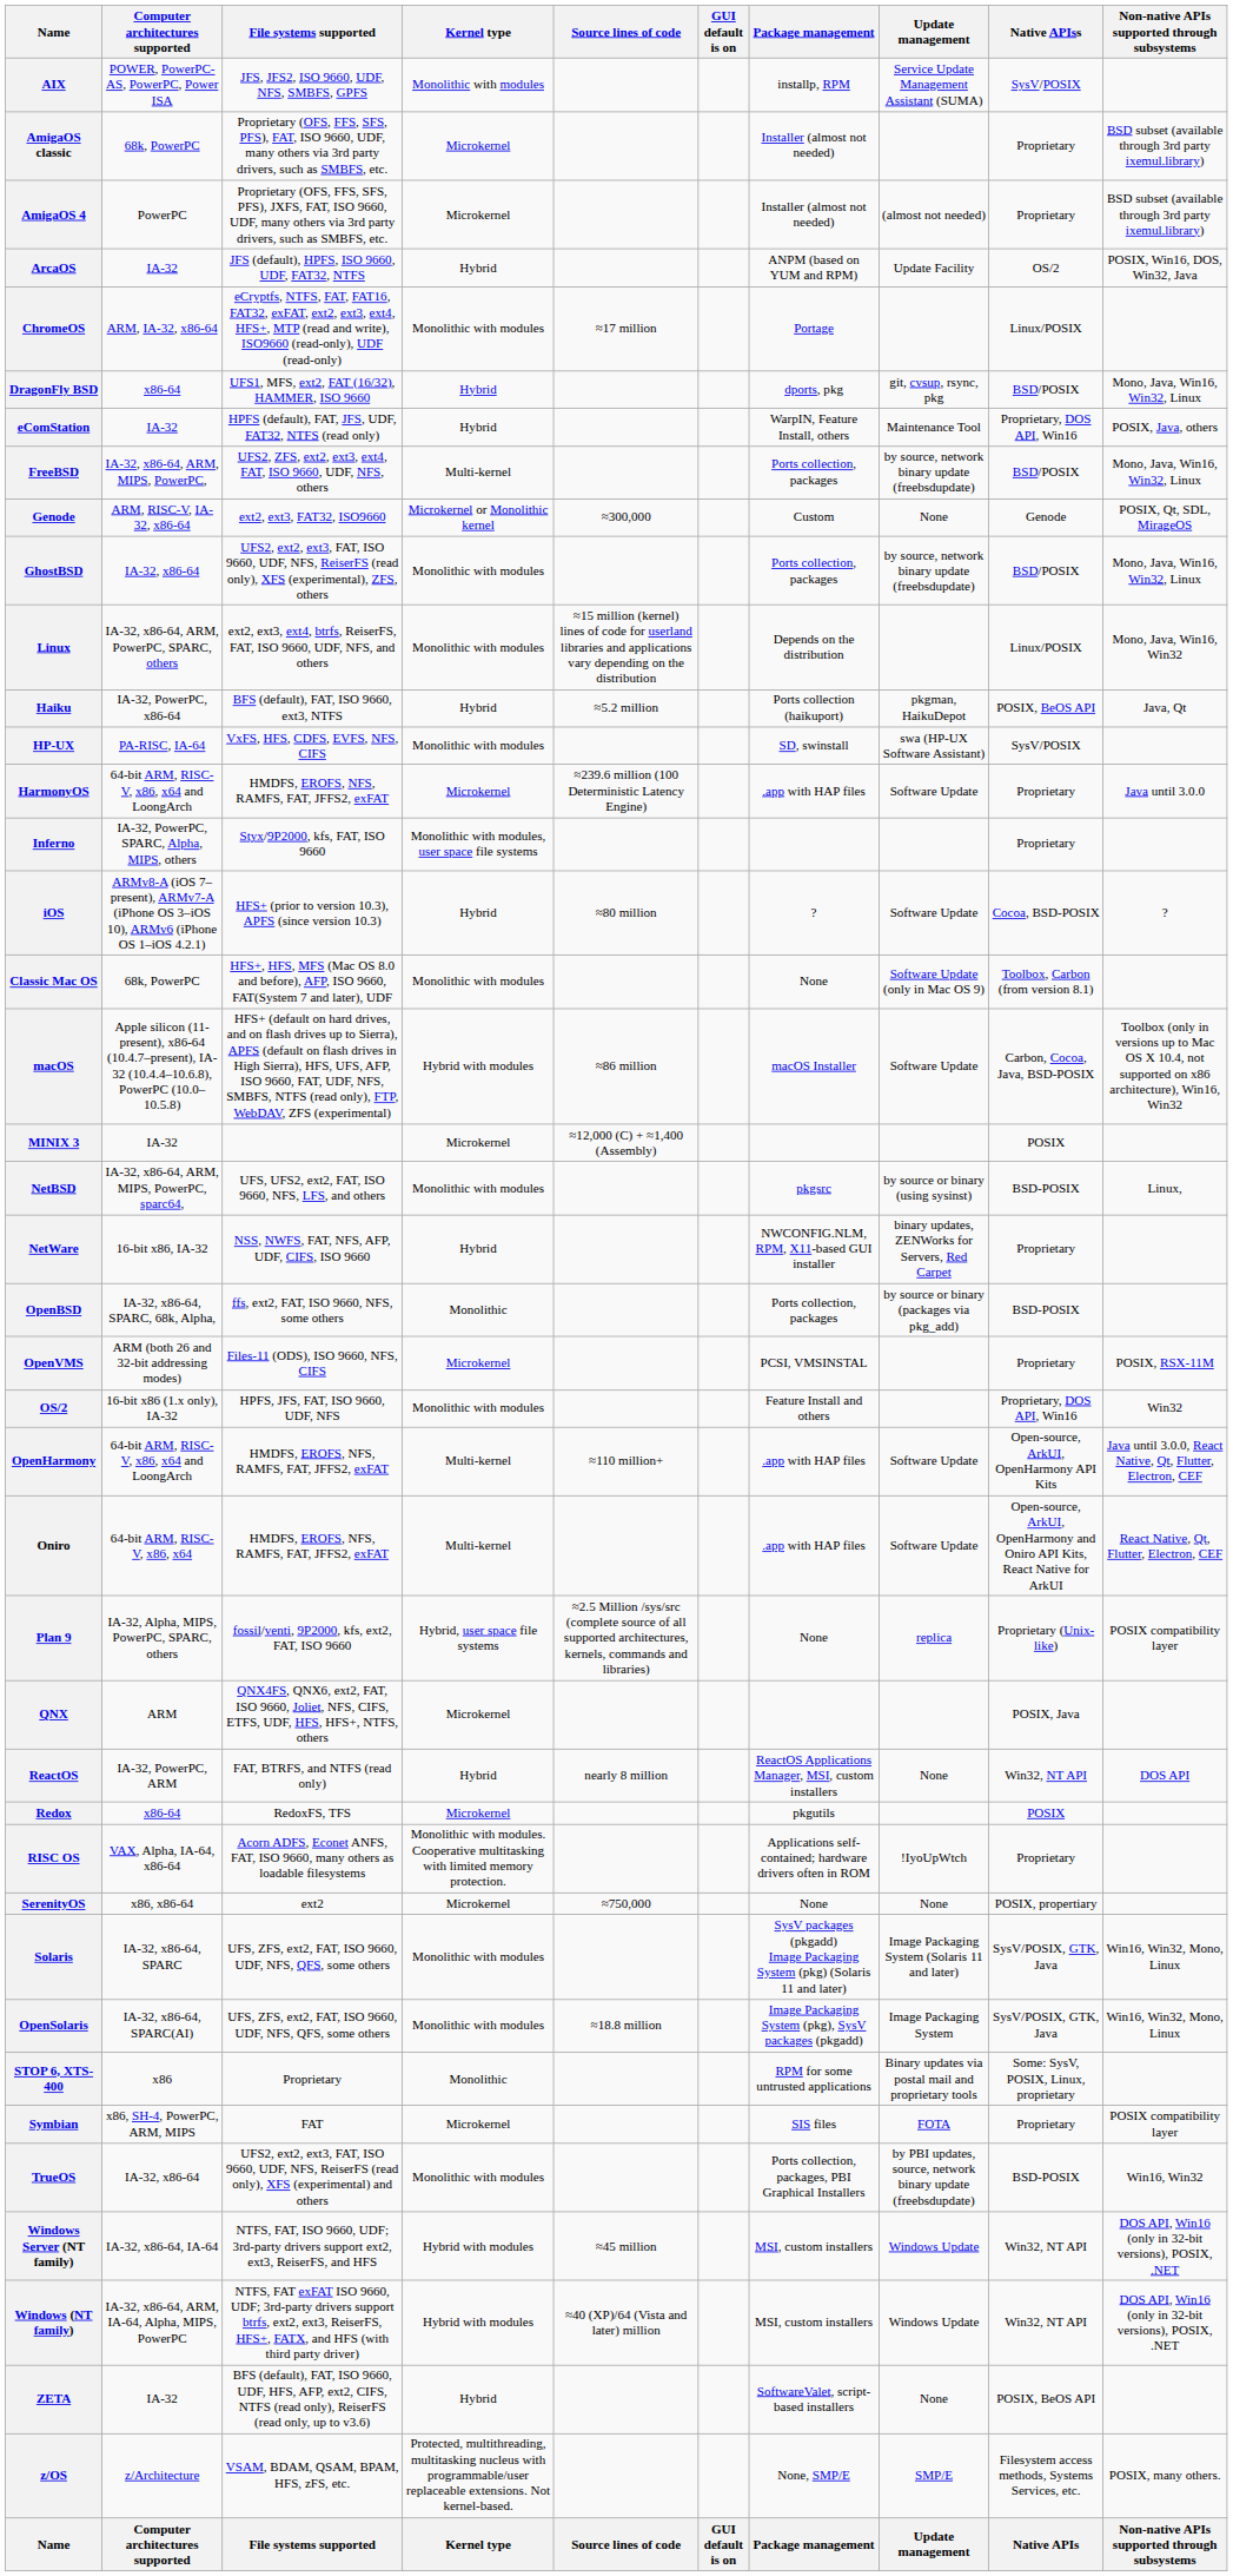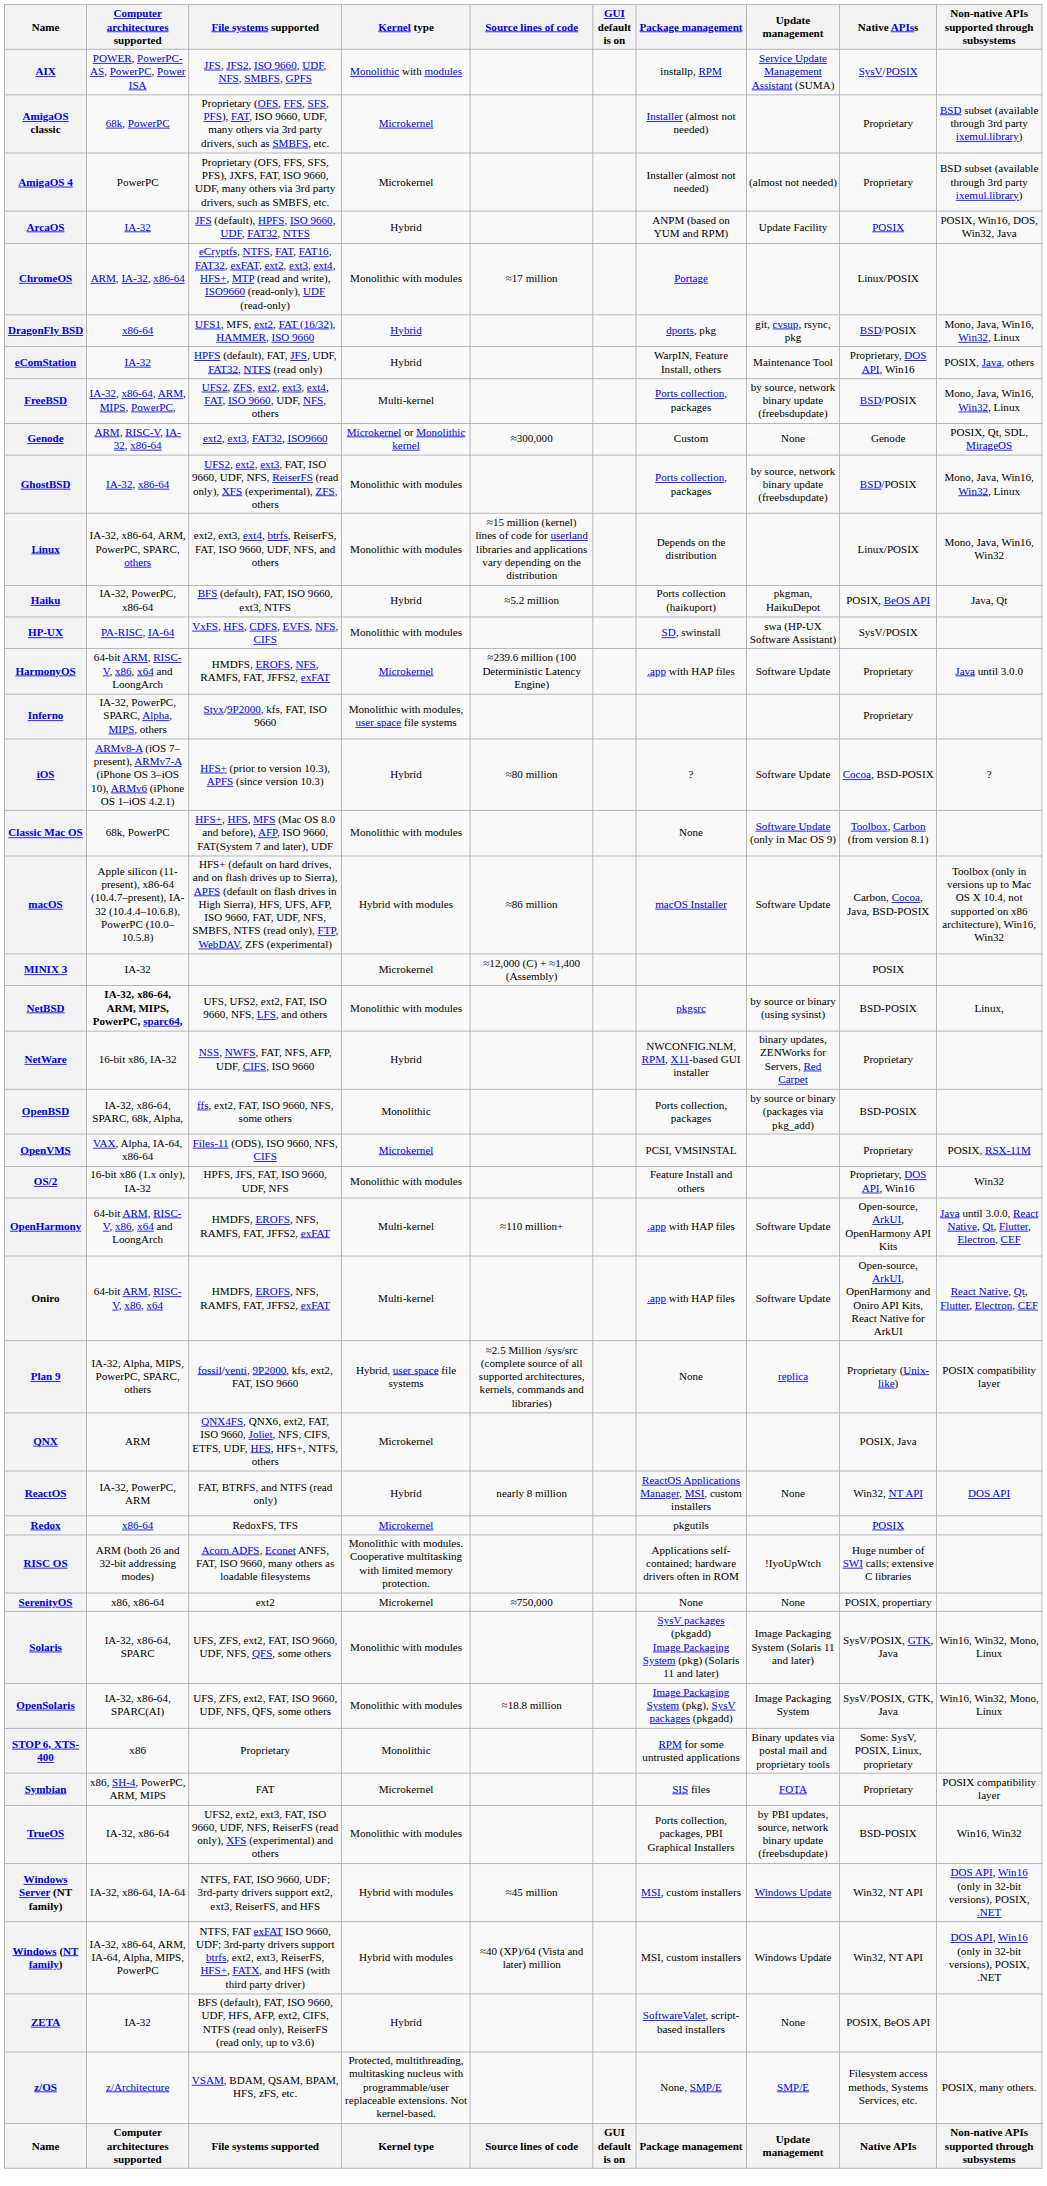ArcaOS | Native APIss: OS/2 -> POSIX
NetBSD | Computer architectures supported: normal -> bold
OpenVMS | Computer architectures supported: ARM (both 26 and 32-bit addressing modes) -> VAX, Alpha, IA-64, x86-64
RISC OS | Computer architectures supported: VAX, Alpha, IA-64, x86-64 -> ARM (both 26 and 32-bit addressing modes)
RISC OS | Native APIss: Proprietary -> Huge number of SWI calls; extensive C libraries
